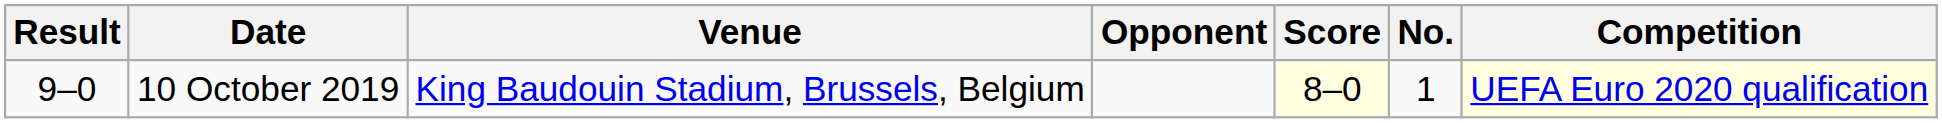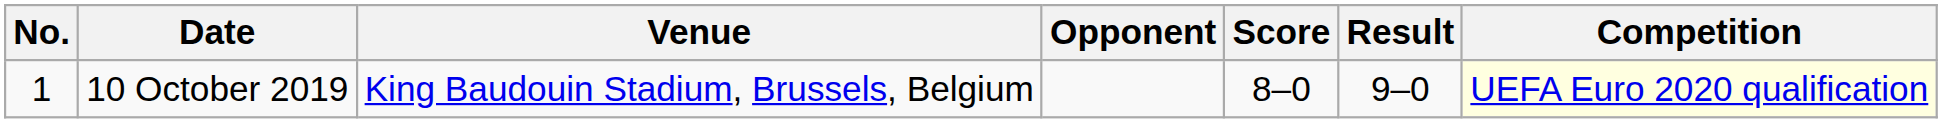columns swapped: No. <-> Result
10 October 2019 | Score: lightyellow background -> no background
